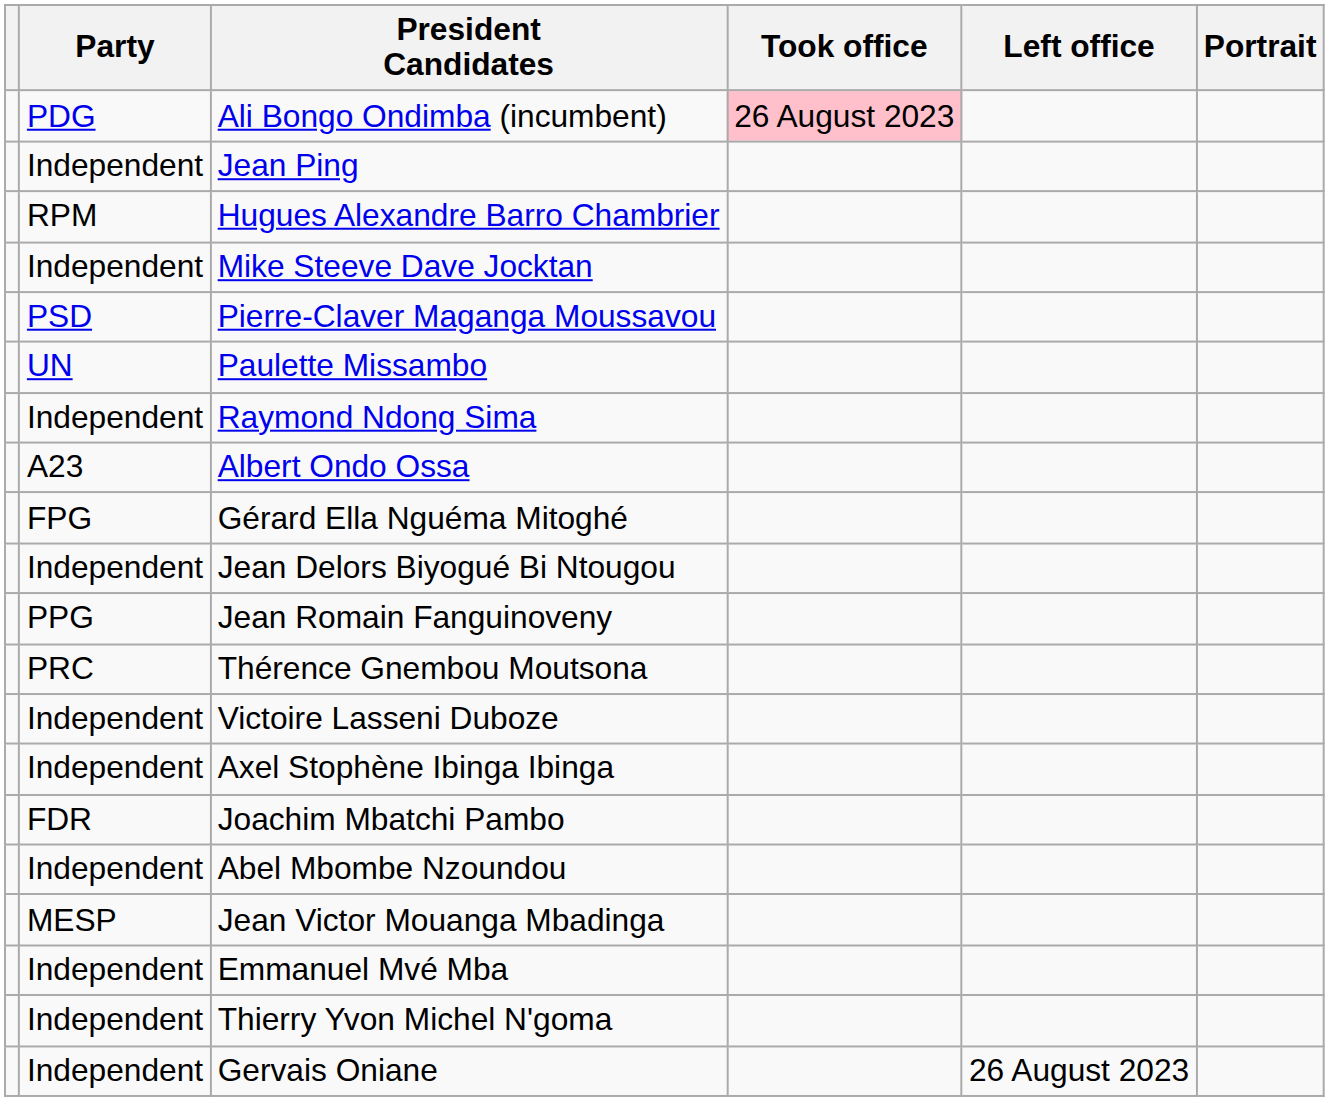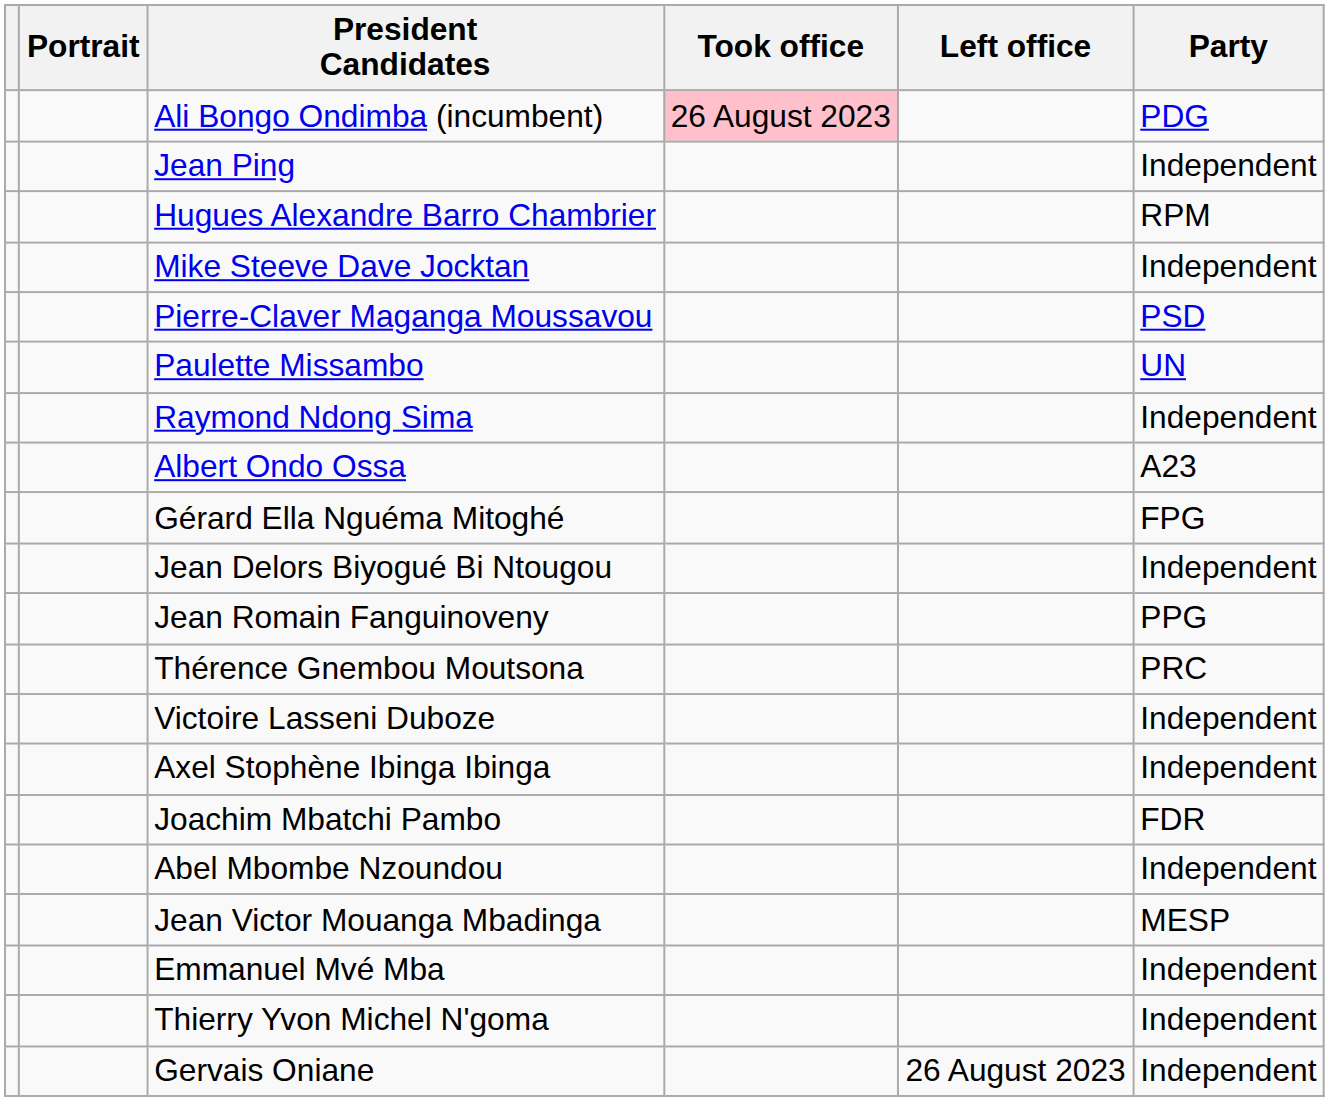columns swapped: Portrait <-> Party
